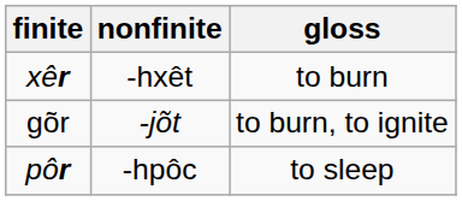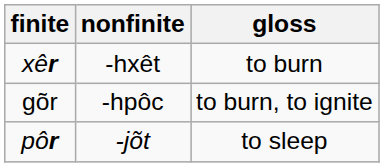gõr | nonfinite: -jõt -> -hpôc
pôr | nonfinite: -hpôc -> -jõt
